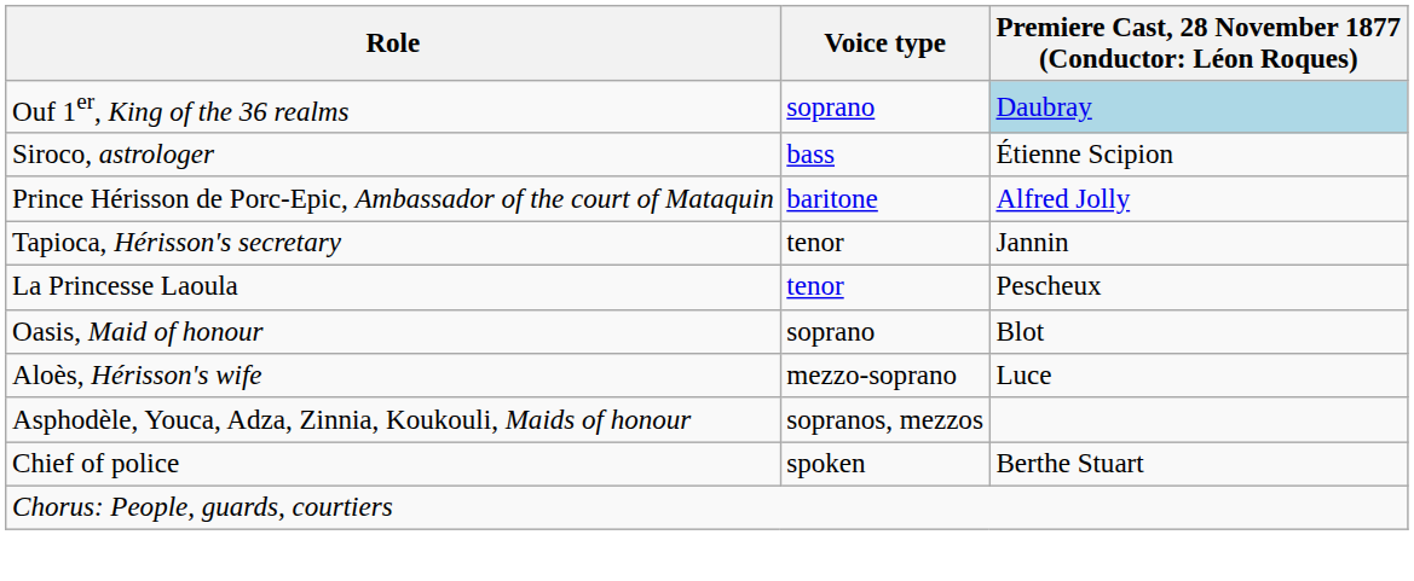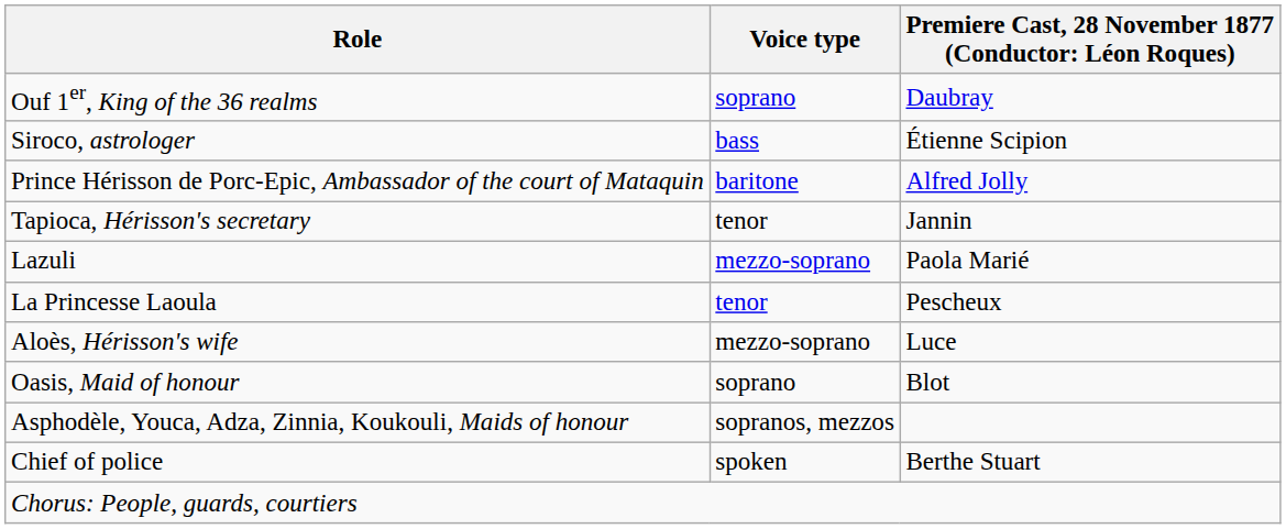Ouf 1er, King of the 36 realms | column 3: lightblue background -> no background
+ row: Lazuli | mezzo-soprano | Paola Marié
rows swapped: Aloès, Hérisson's wife <-> Oasis, Maid of honour
